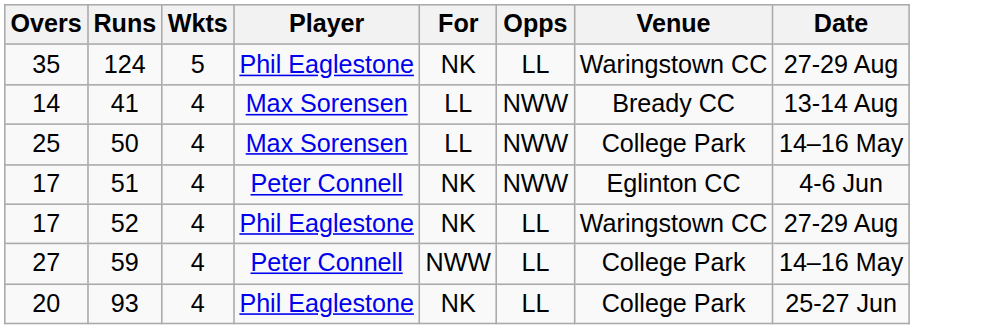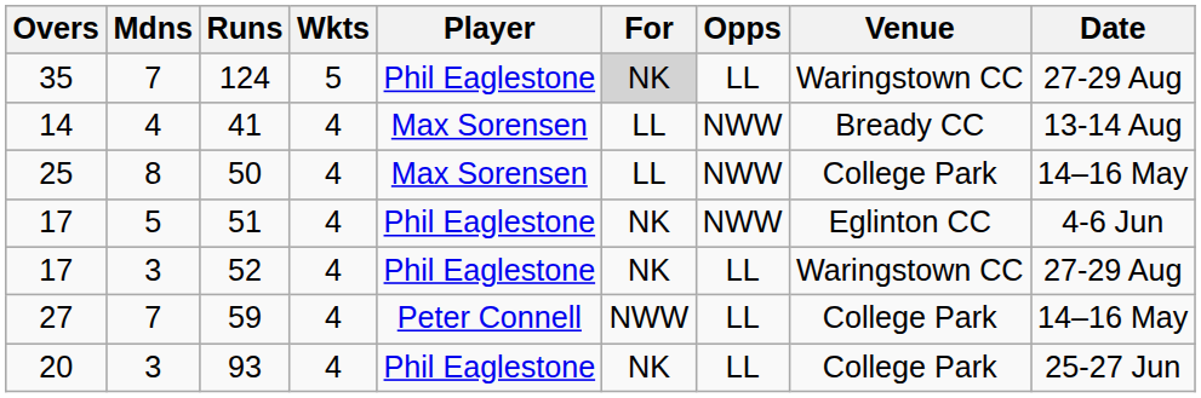+ column: Mdns | 7 | 4 | 8 | 5 | 3 | 7 | 3
124 | For: no background -> lightgrey background
51 | Player: Peter Connell -> Phil Eaglestone
